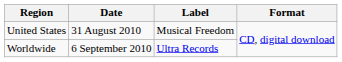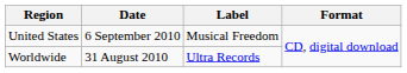United States | Date: 31 August 2010 -> 6 September 2010
Worldwide | Date: 6 September 2010 -> 31 August 2010
